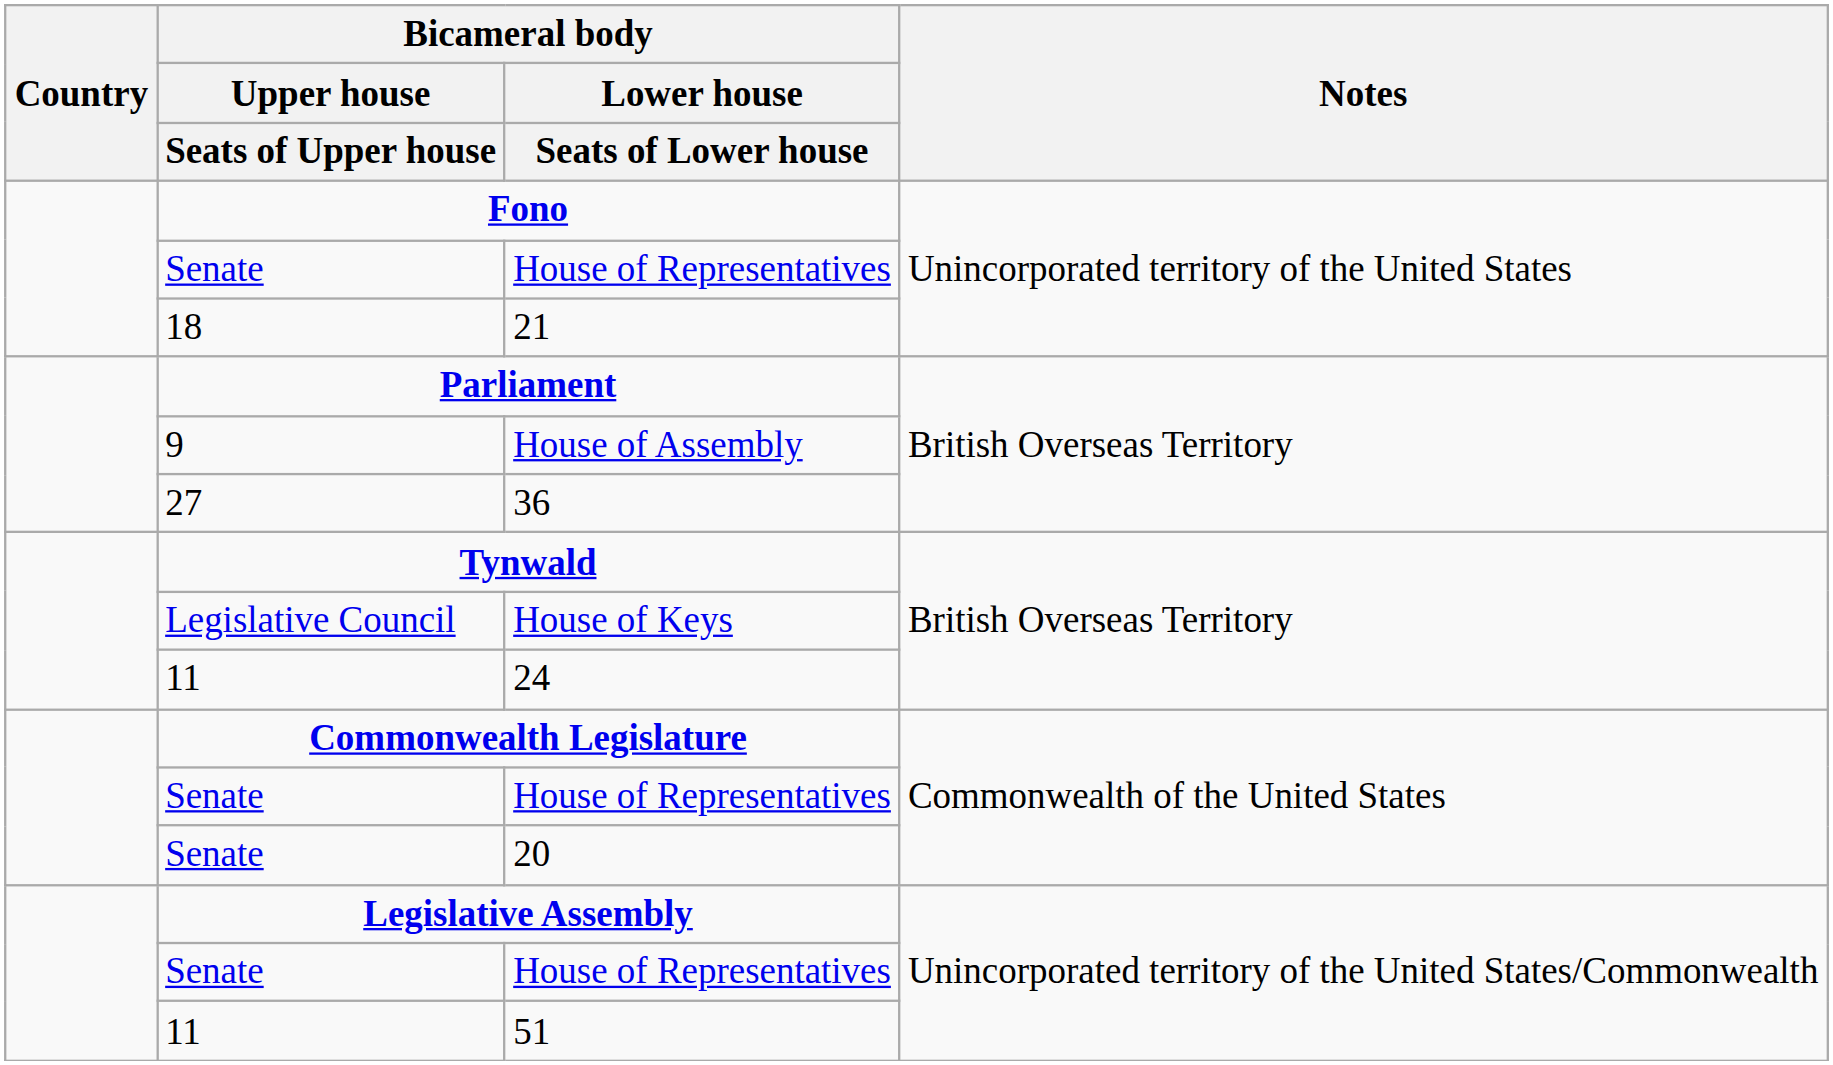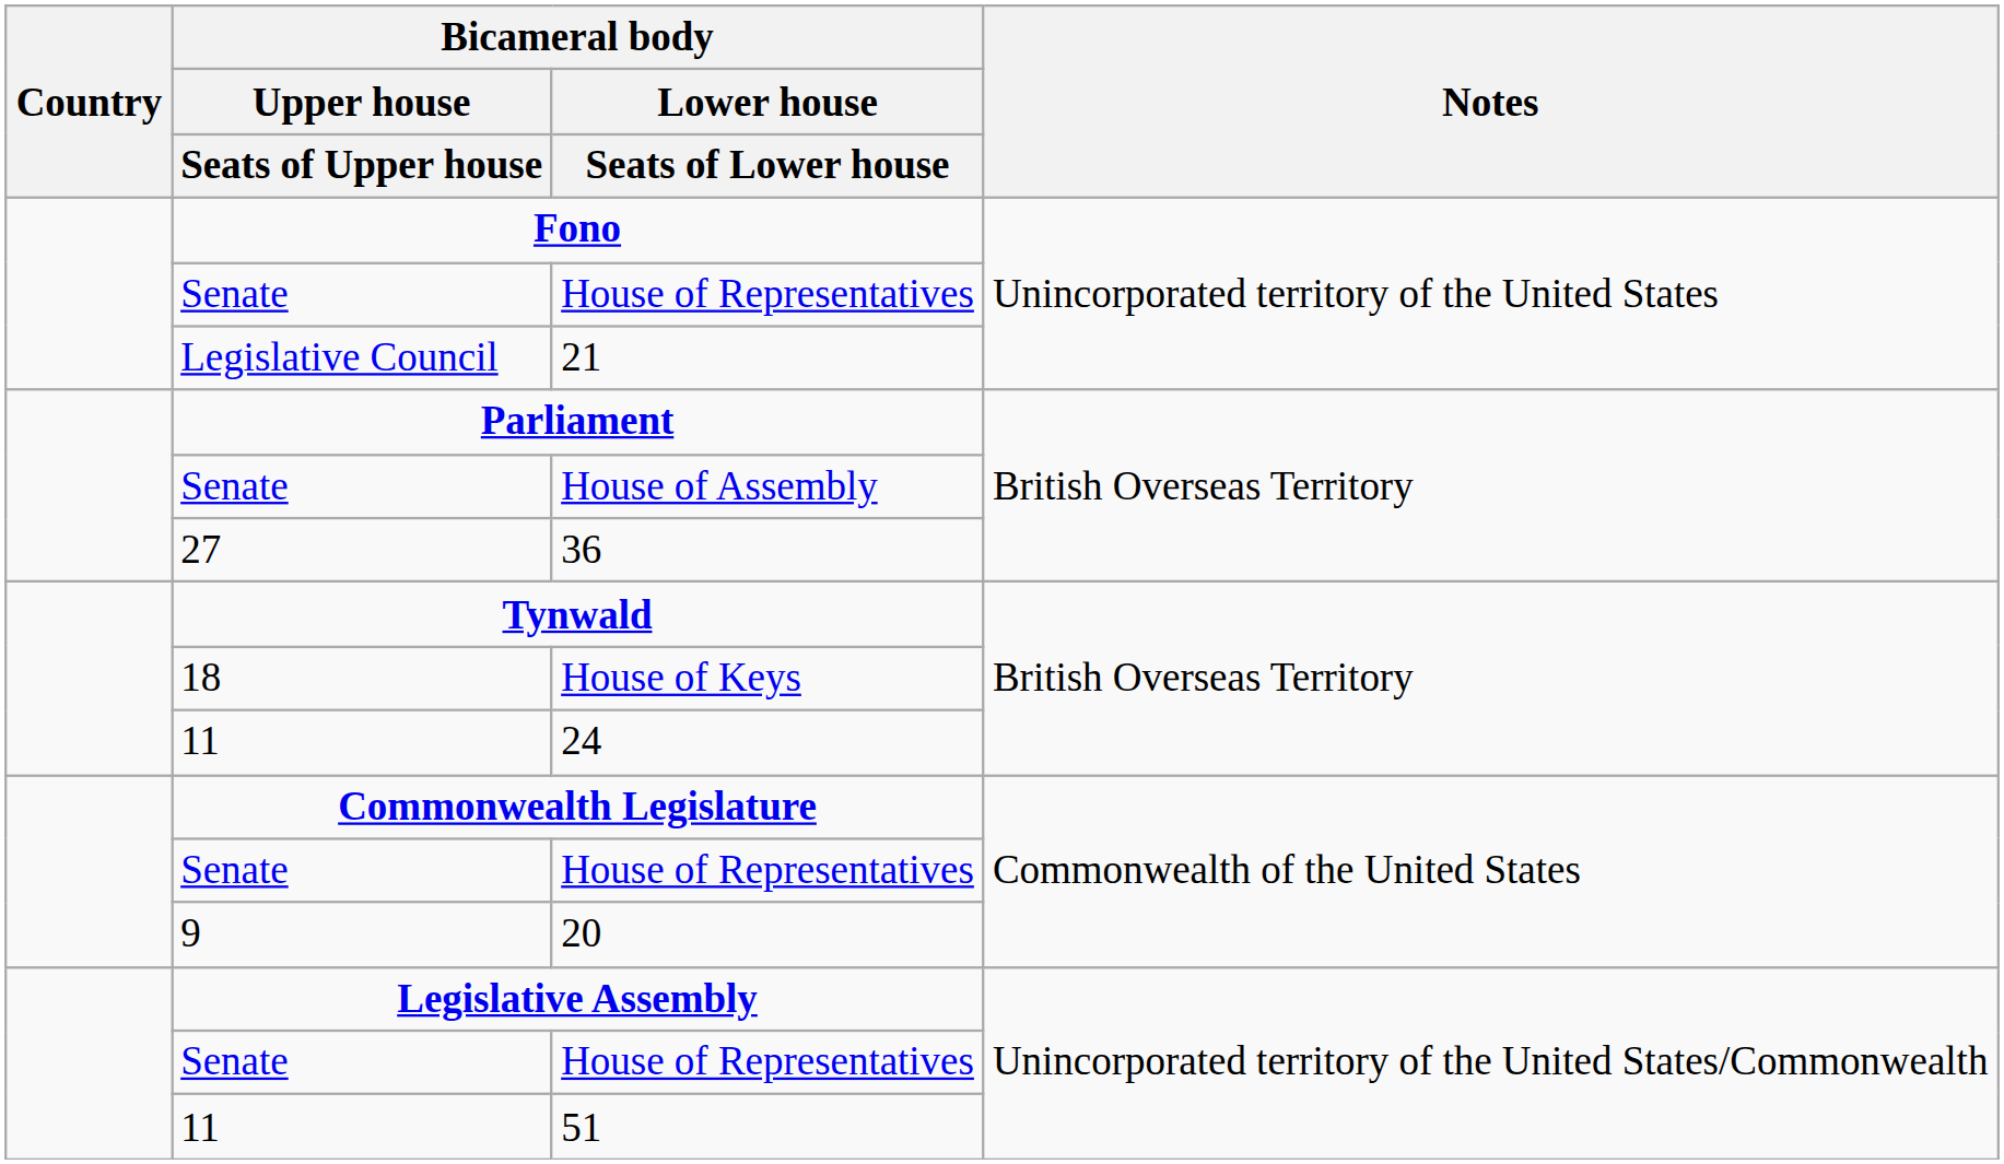21 | Bicameral body / Upper house / Seats of Upper house: 18 -> Legislative Council
House of Assembly | Bicameral body / Upper house / Seats of Upper house: 9 -> Senate
House of Keys | Bicameral body / Upper house / Seats of Upper house: Legislative Council -> 18
20 | Bicameral body / Upper house / Seats of Upper house: Senate -> 9
